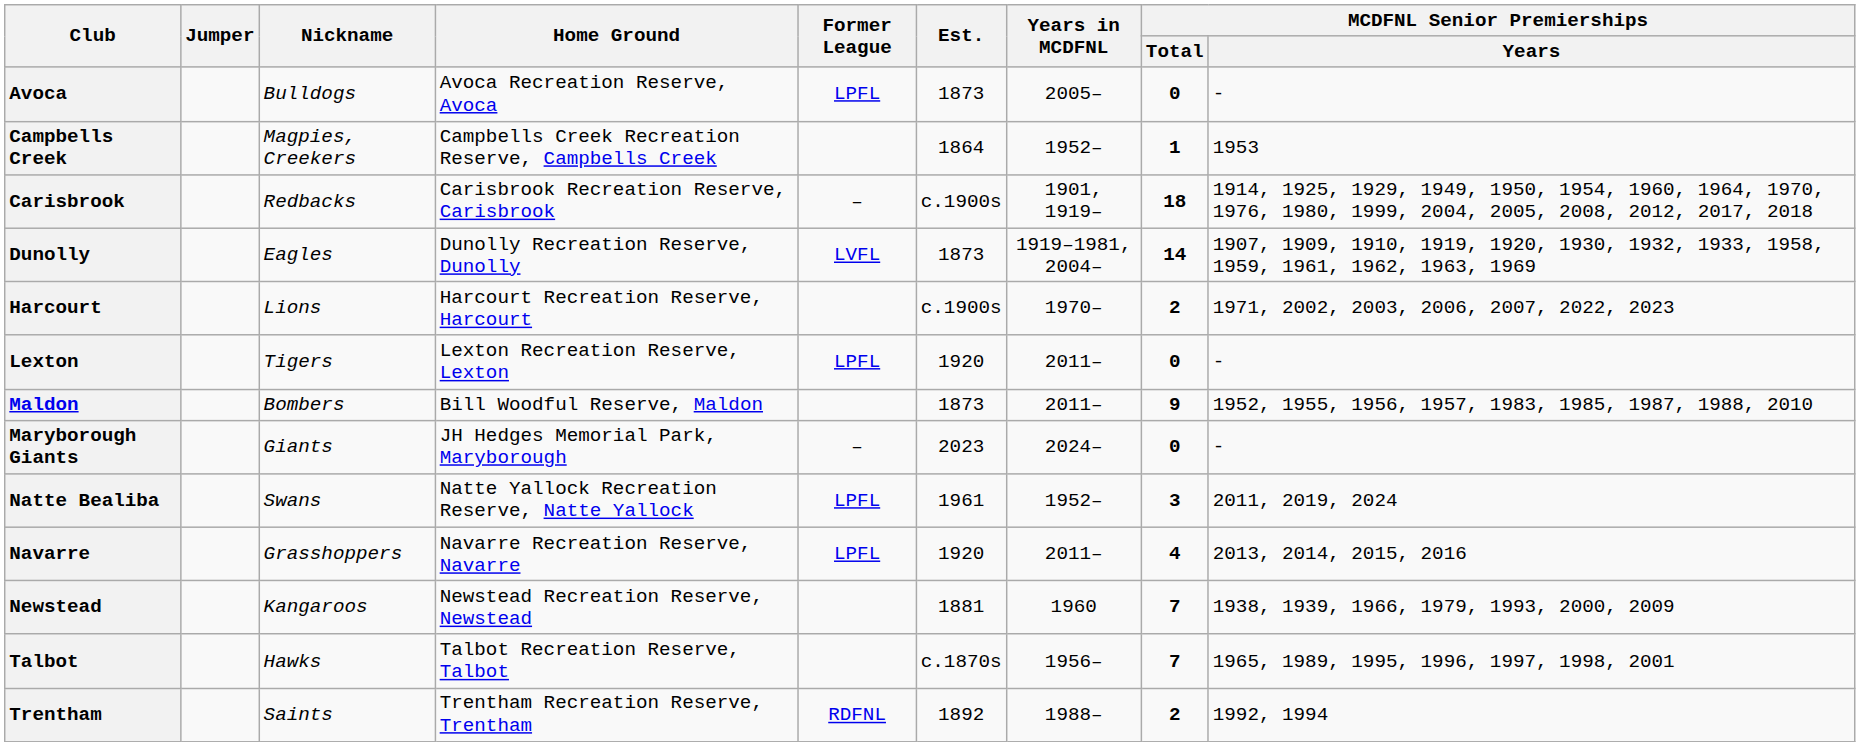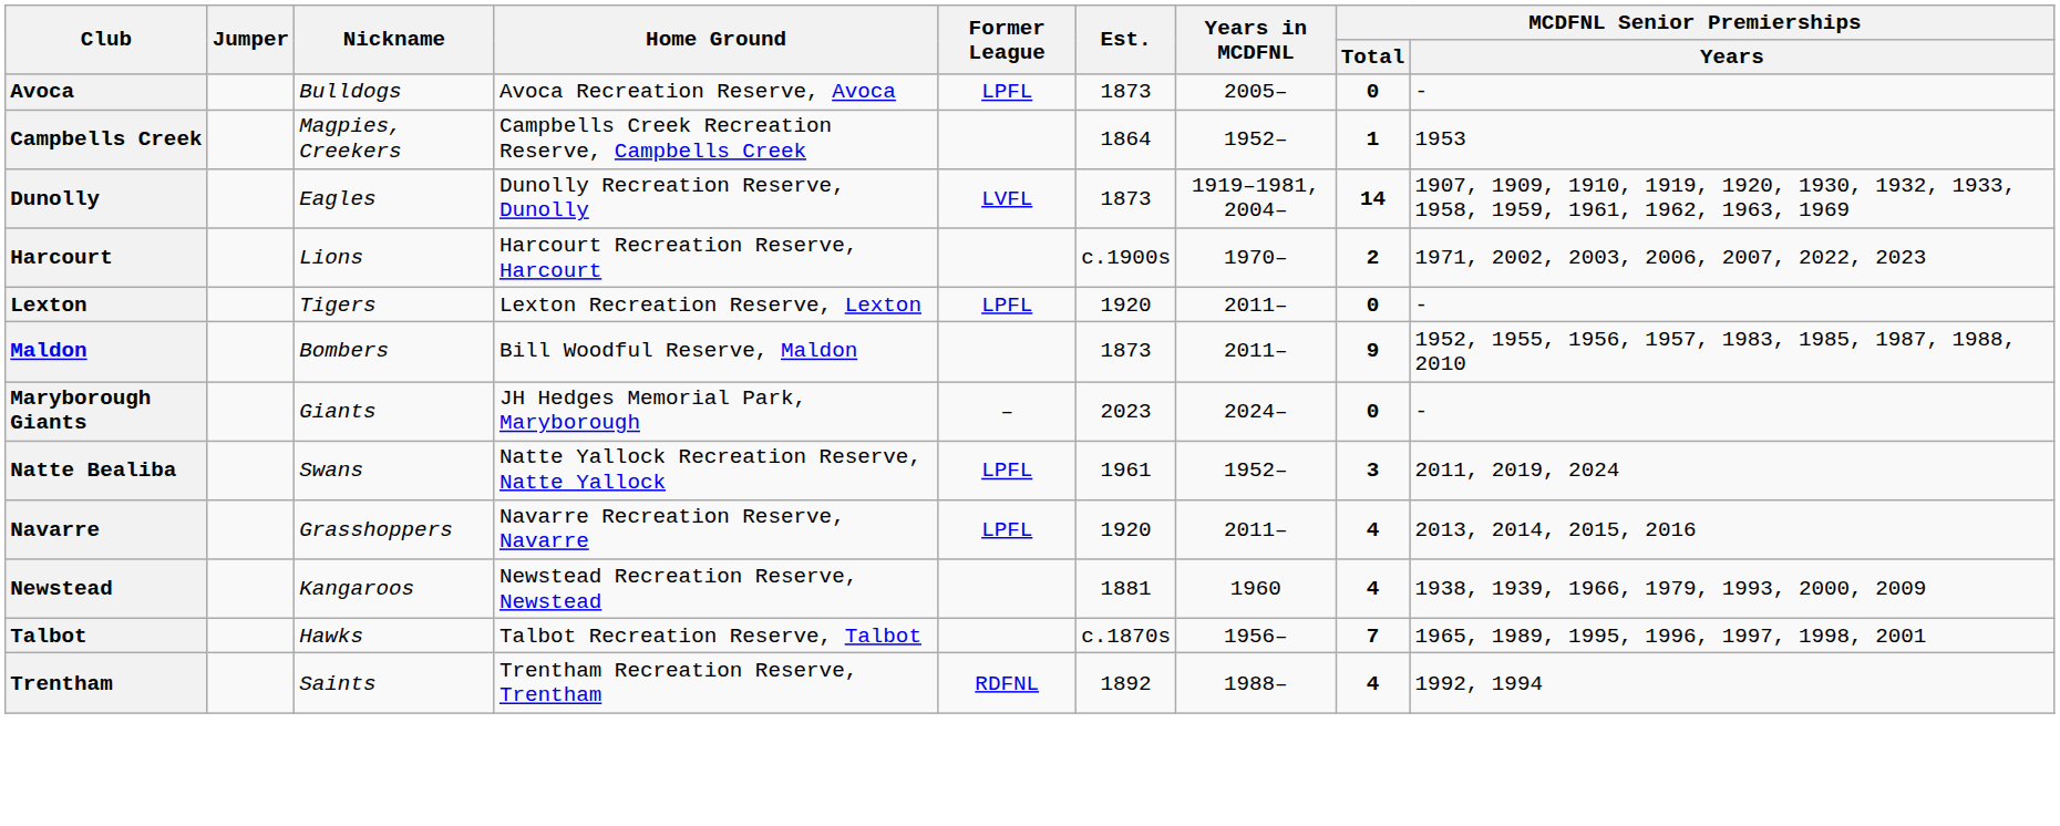- row: Carisbrook | Redbacks | Carisbrook Recreation Reserve, Carisbrook | – | c.1900s | 1901, 1919– | 18 | 1914, 1925, 1929, 1949, 1950, 1954, 1960, 1964, 1970, 1976, 1980, 1999, 2004, 2005, 2008, 2012, 2017, 2018
Newstead | MCDFNL Senior Premierships / Total: 7 -> 4
Trentham | MCDFNL Senior Premierships / Total: 2 -> 4
